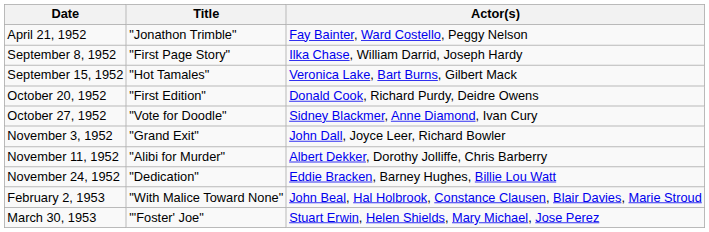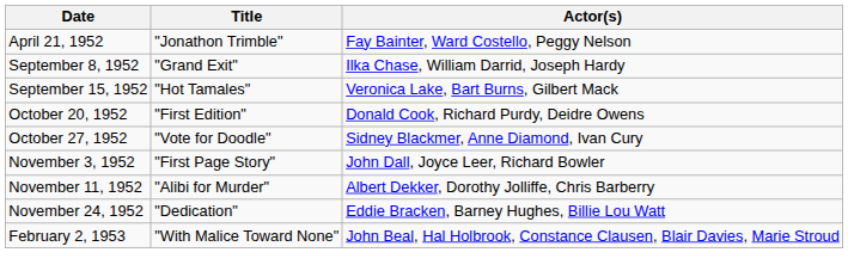September 8, 1952 | Title: "First Page Story" -> "Grand Exit"
November 3, 1952 | Title: "Grand Exit" -> "First Page Story"
- row: March 30, 1953 | "'Foster' Joe" | Stuart Erwin, Helen Shields, Mary Michael, Jose Perez
